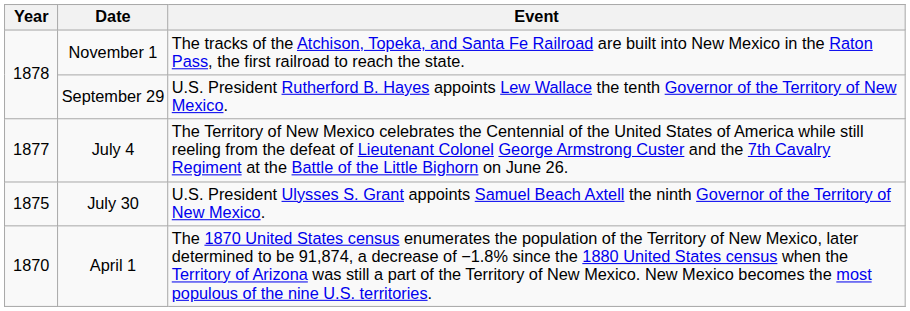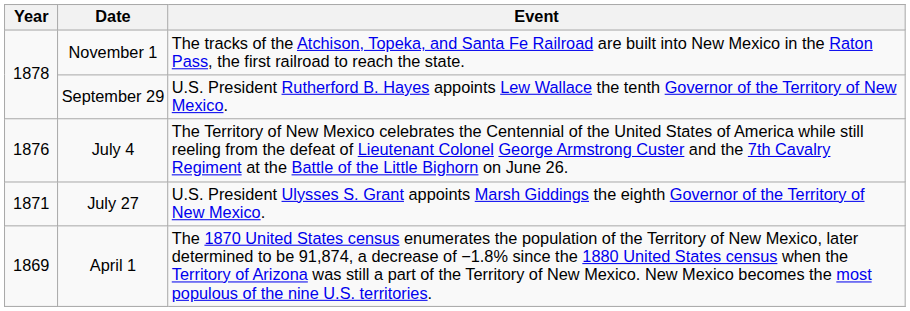July 4 | Year: 1877 -> 1876
- row: 1875 | July 30 | U.S. President Ulysses S. Grant appoints Samuel Beach Axtell the ninth Governor of the Territory of New Mexico.
+ row: 1871 | July 27 | U.S. President Ulysses S. Grant appoints Marsh Giddings the eighth Governor of the Territory of New Mexico.
April 1 | Year: 1870 -> 1869
